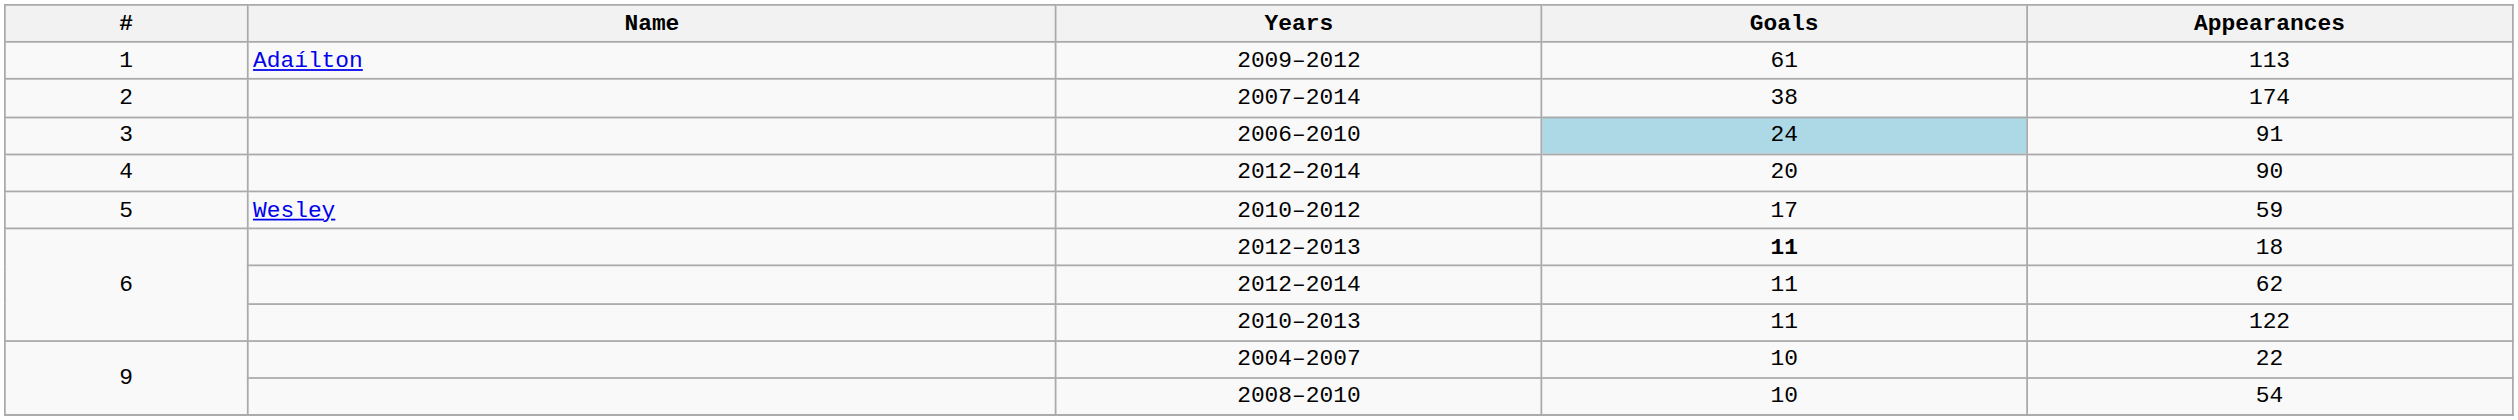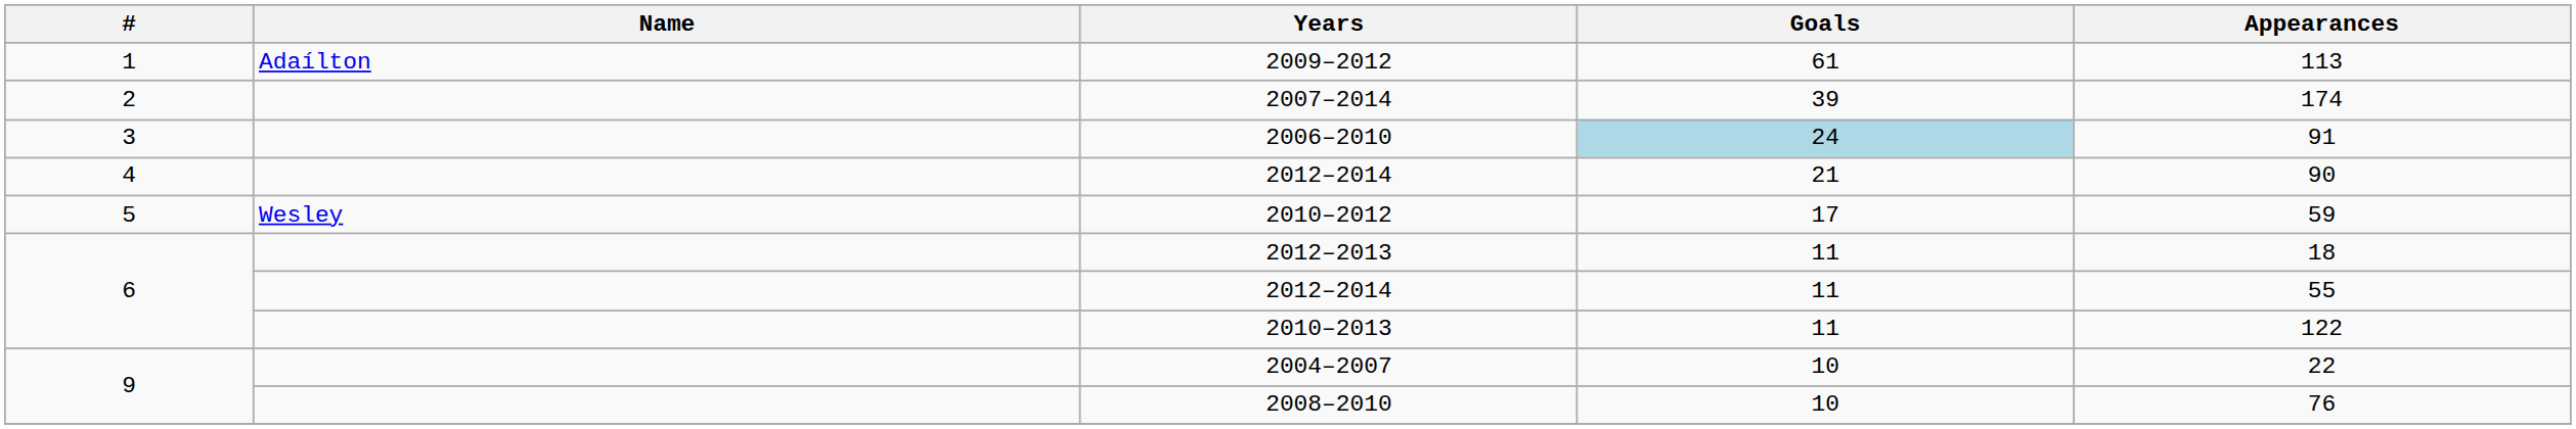2007–2014 | Goals: 38 -> 39
4 / 2012–2014 | Goals: 20 -> 21
2012–2013 | Goals: bold -> normal
6 / 2012–2014 | Appearances: 62 -> 55
2008–2010 | Appearances: 54 -> 76
